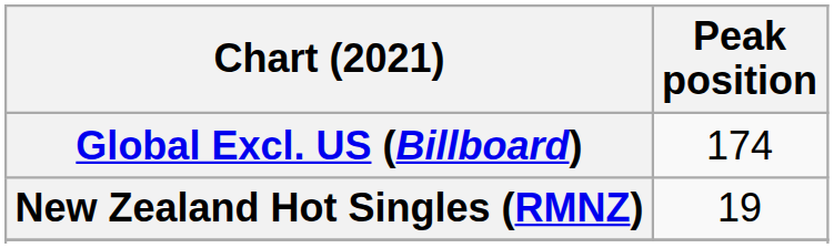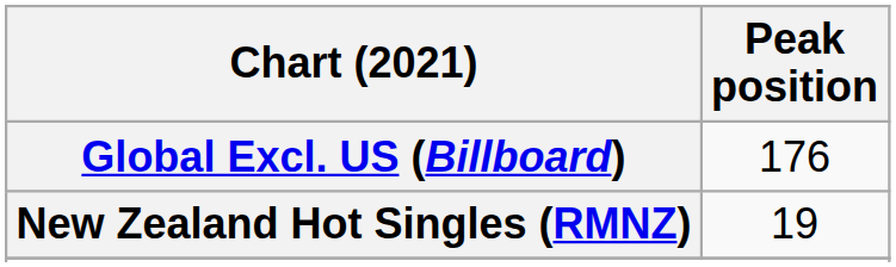Global Excl. US (Billboard) | Peak position: 174 -> 176
